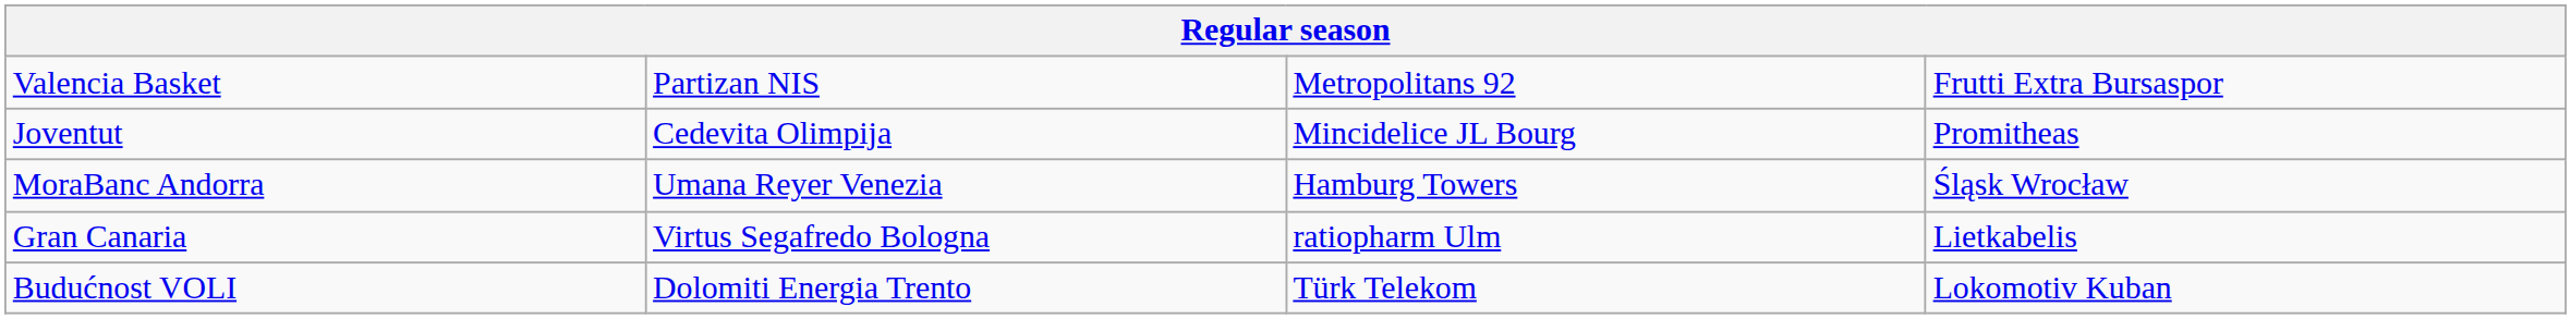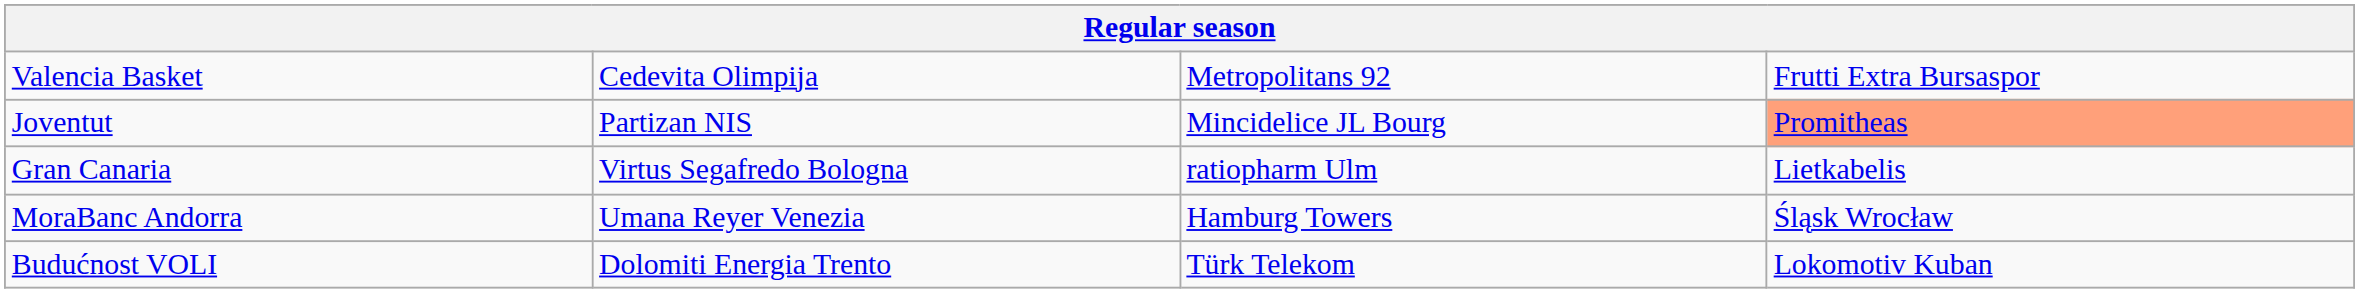Valencia Basket | column 2: Partizan NIS -> Cedevita Olimpija
Joventut | column 2: Cedevita Olimpija -> Partizan NIS
Joventut | column 4: no background -> lightsalmon background
rows swapped: Gran Canaria <-> MoraBanc Andorra
